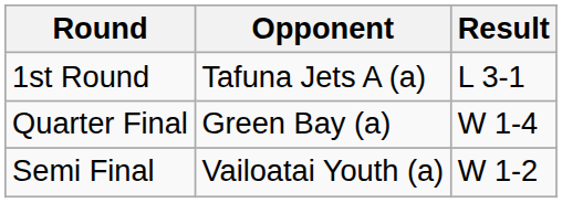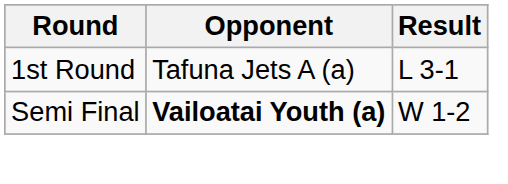- row: Quarter Final | Green Bay (a) | W 1-4
Semi Final | Opponent: normal -> bold
